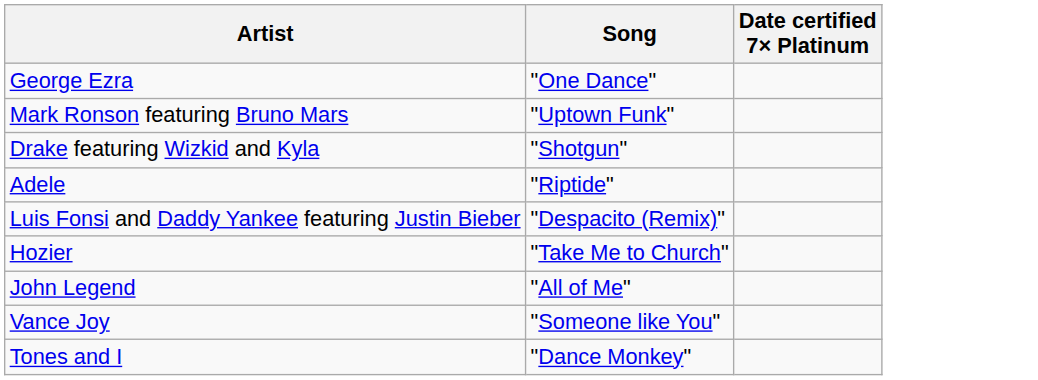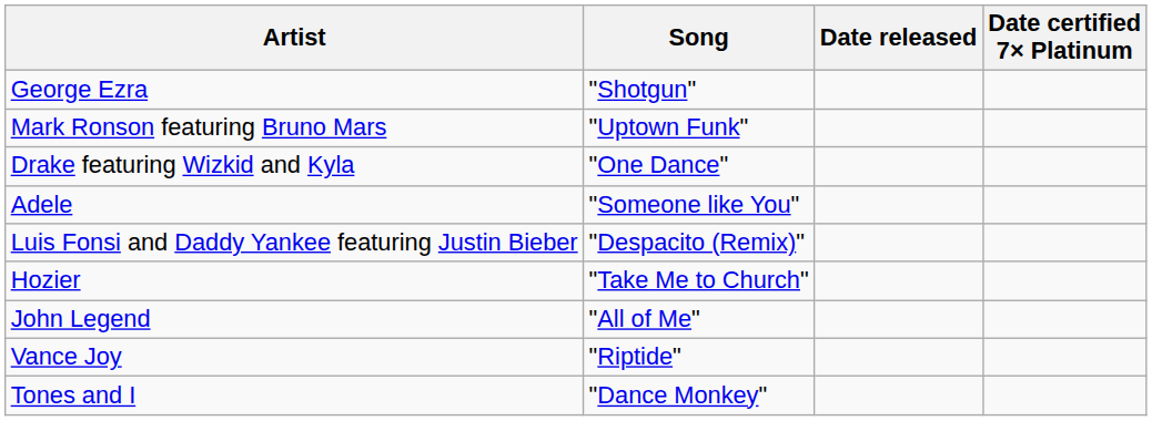+ column: Date released
George Ezra | Song: "One Dance" -> "Shotgun"
Drake featuring Wizkid and Kyla | Song: "Shotgun" -> "One Dance"
Adele | Song: "Riptide" -> "Someone like You"
Vance Joy | Song: "Someone like You" -> "Riptide"
